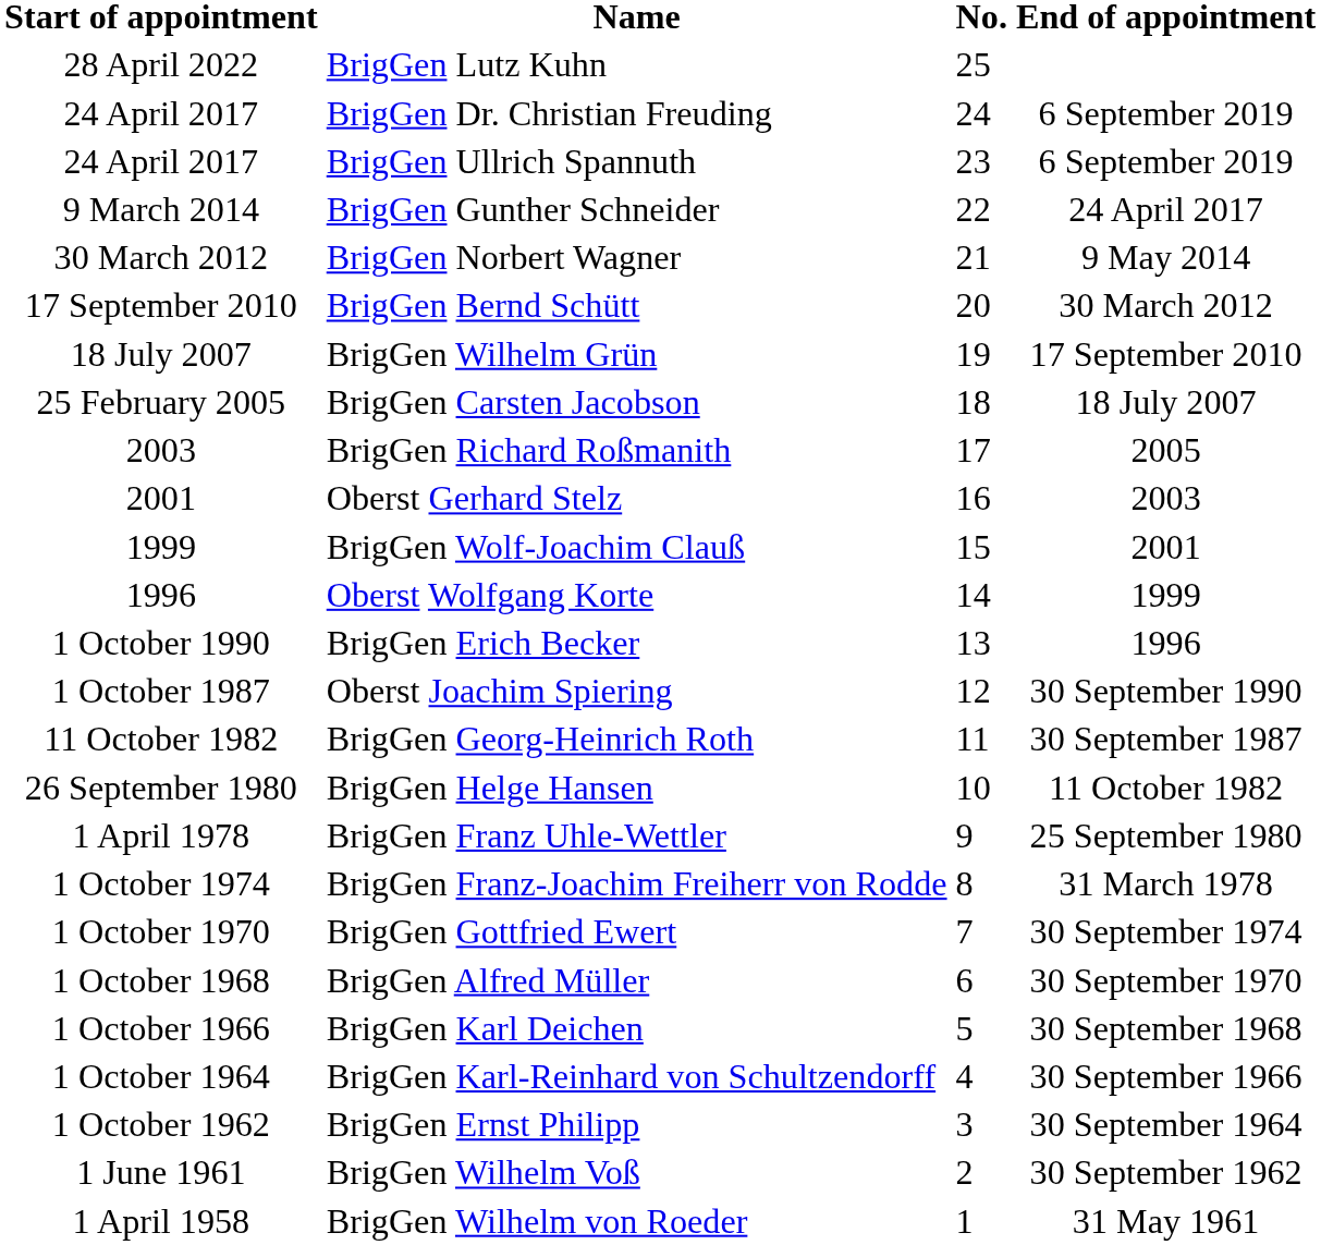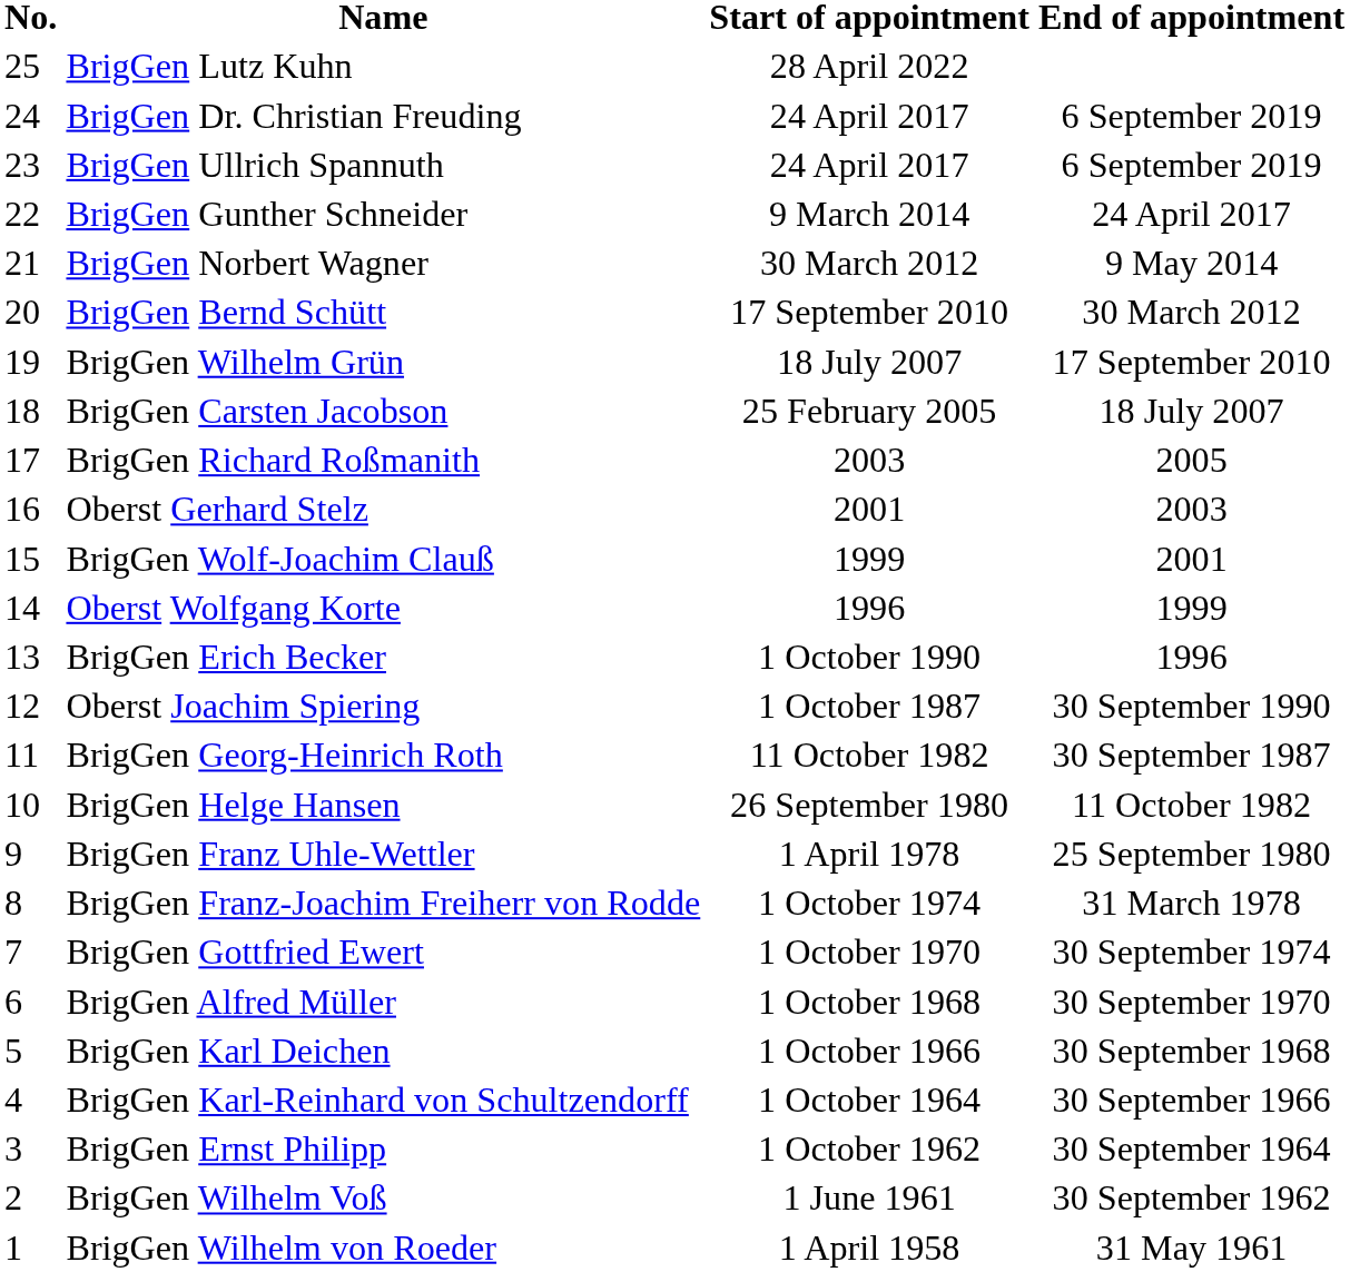columns swapped: No. <-> Start of appointment
